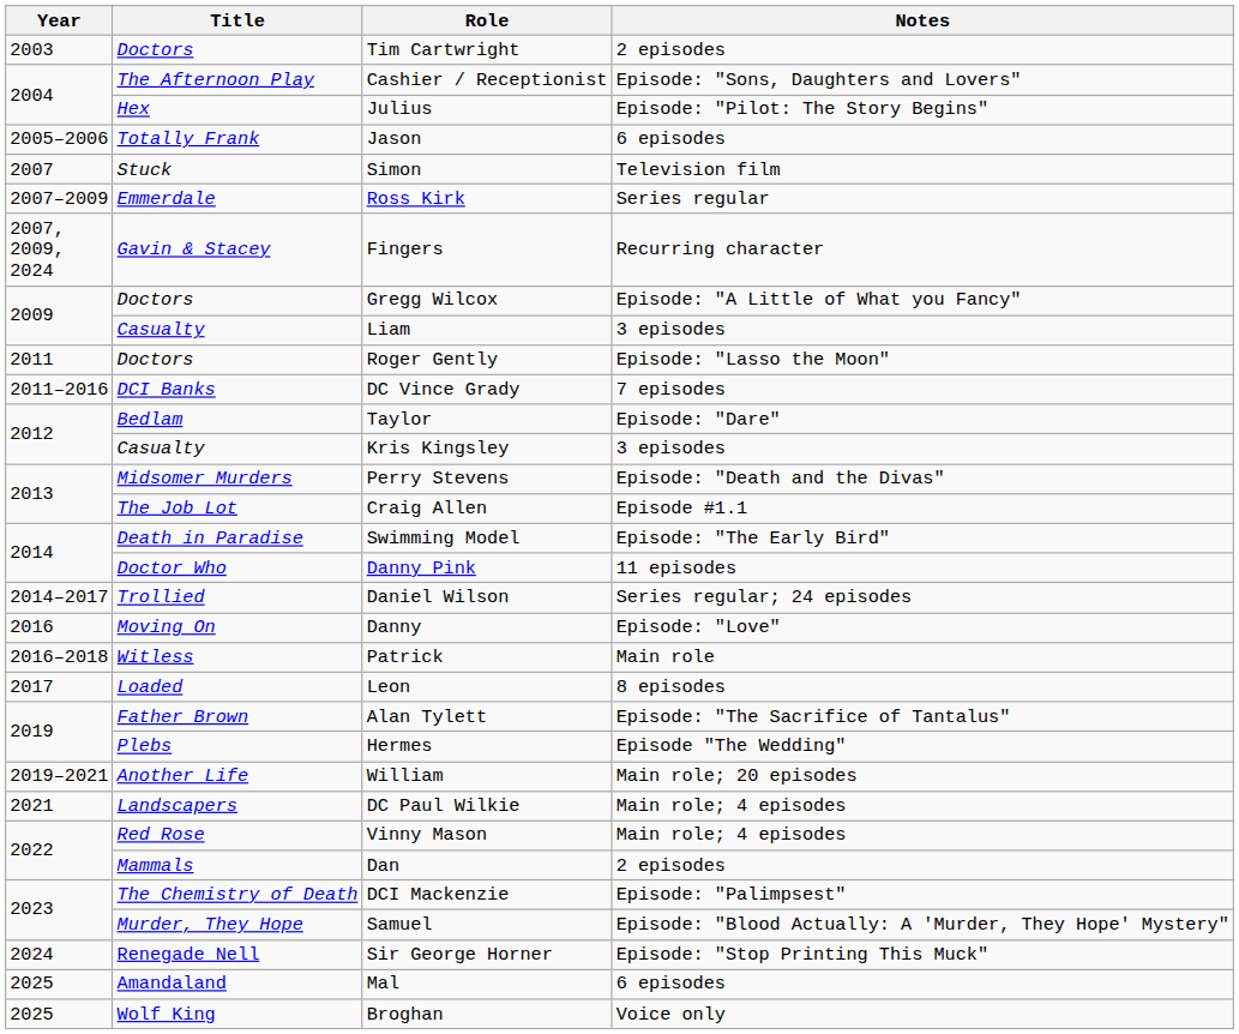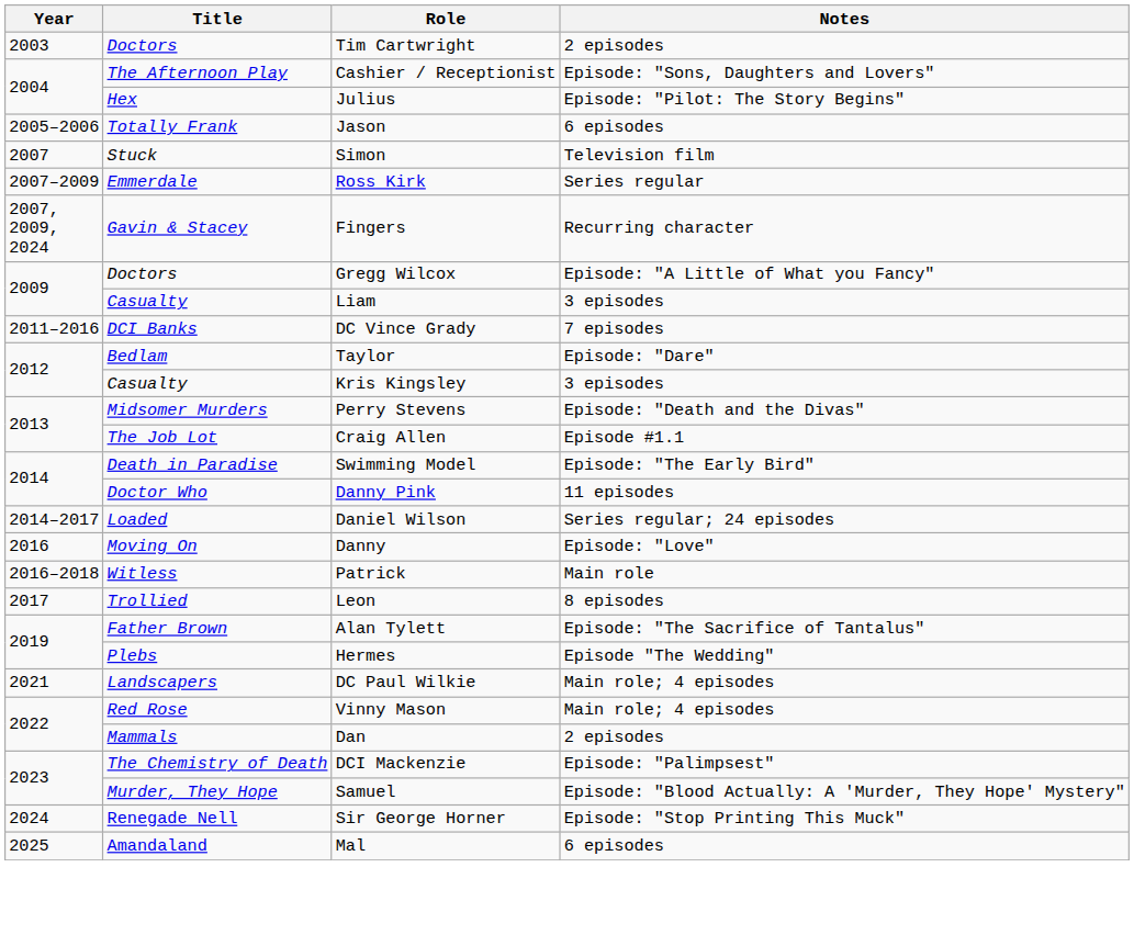- row: 2011 | Doctors | Roger Gently | Episode: "Lasso the Moon"
Daniel Wilson | Title: Trollied -> Loaded
Leon | Title: Loaded -> Trollied
- row: 2019–2021 | Another Life | William | Main role; 20 episodes
- row: 2025 | Wolf King | Broghan | Voice only
